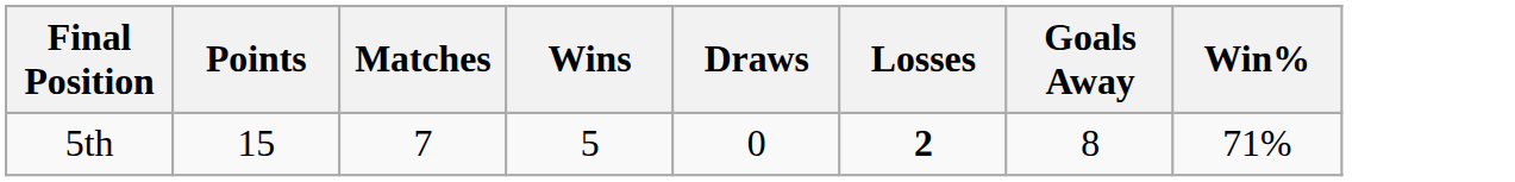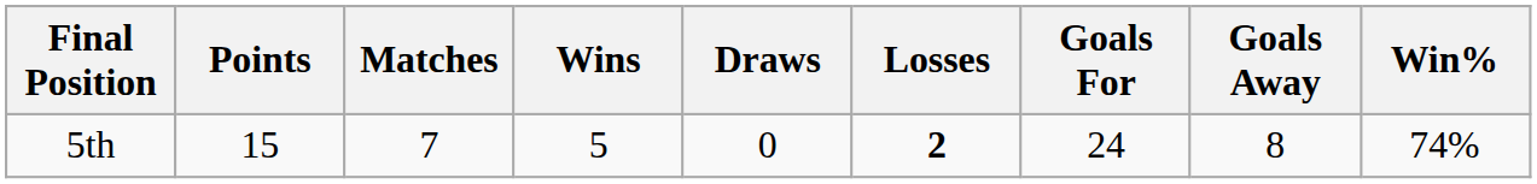+ column: Goals For | 24
5th | Win%: 71% -> 74%
